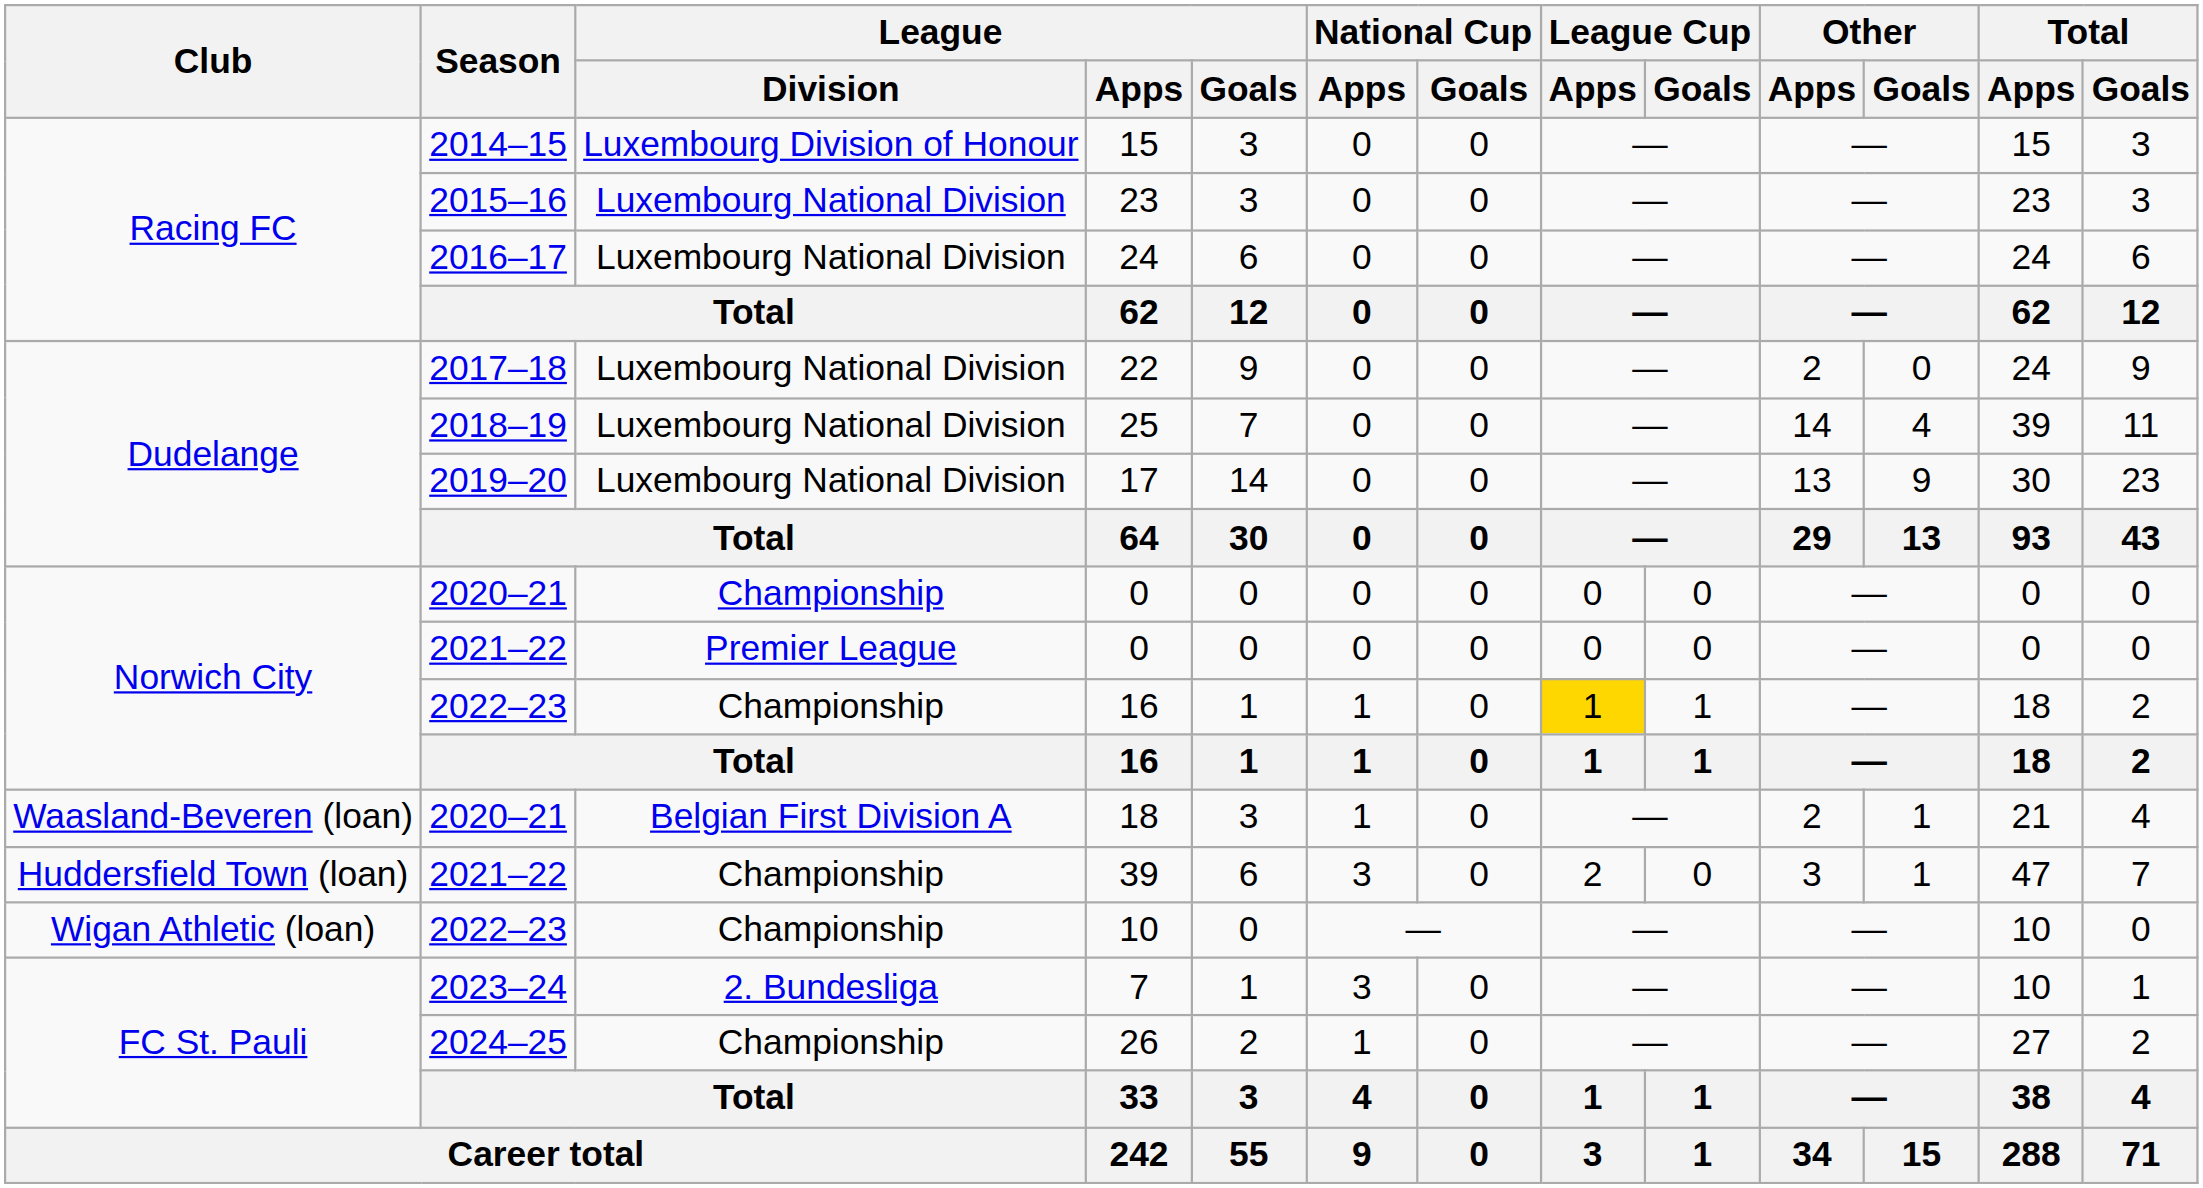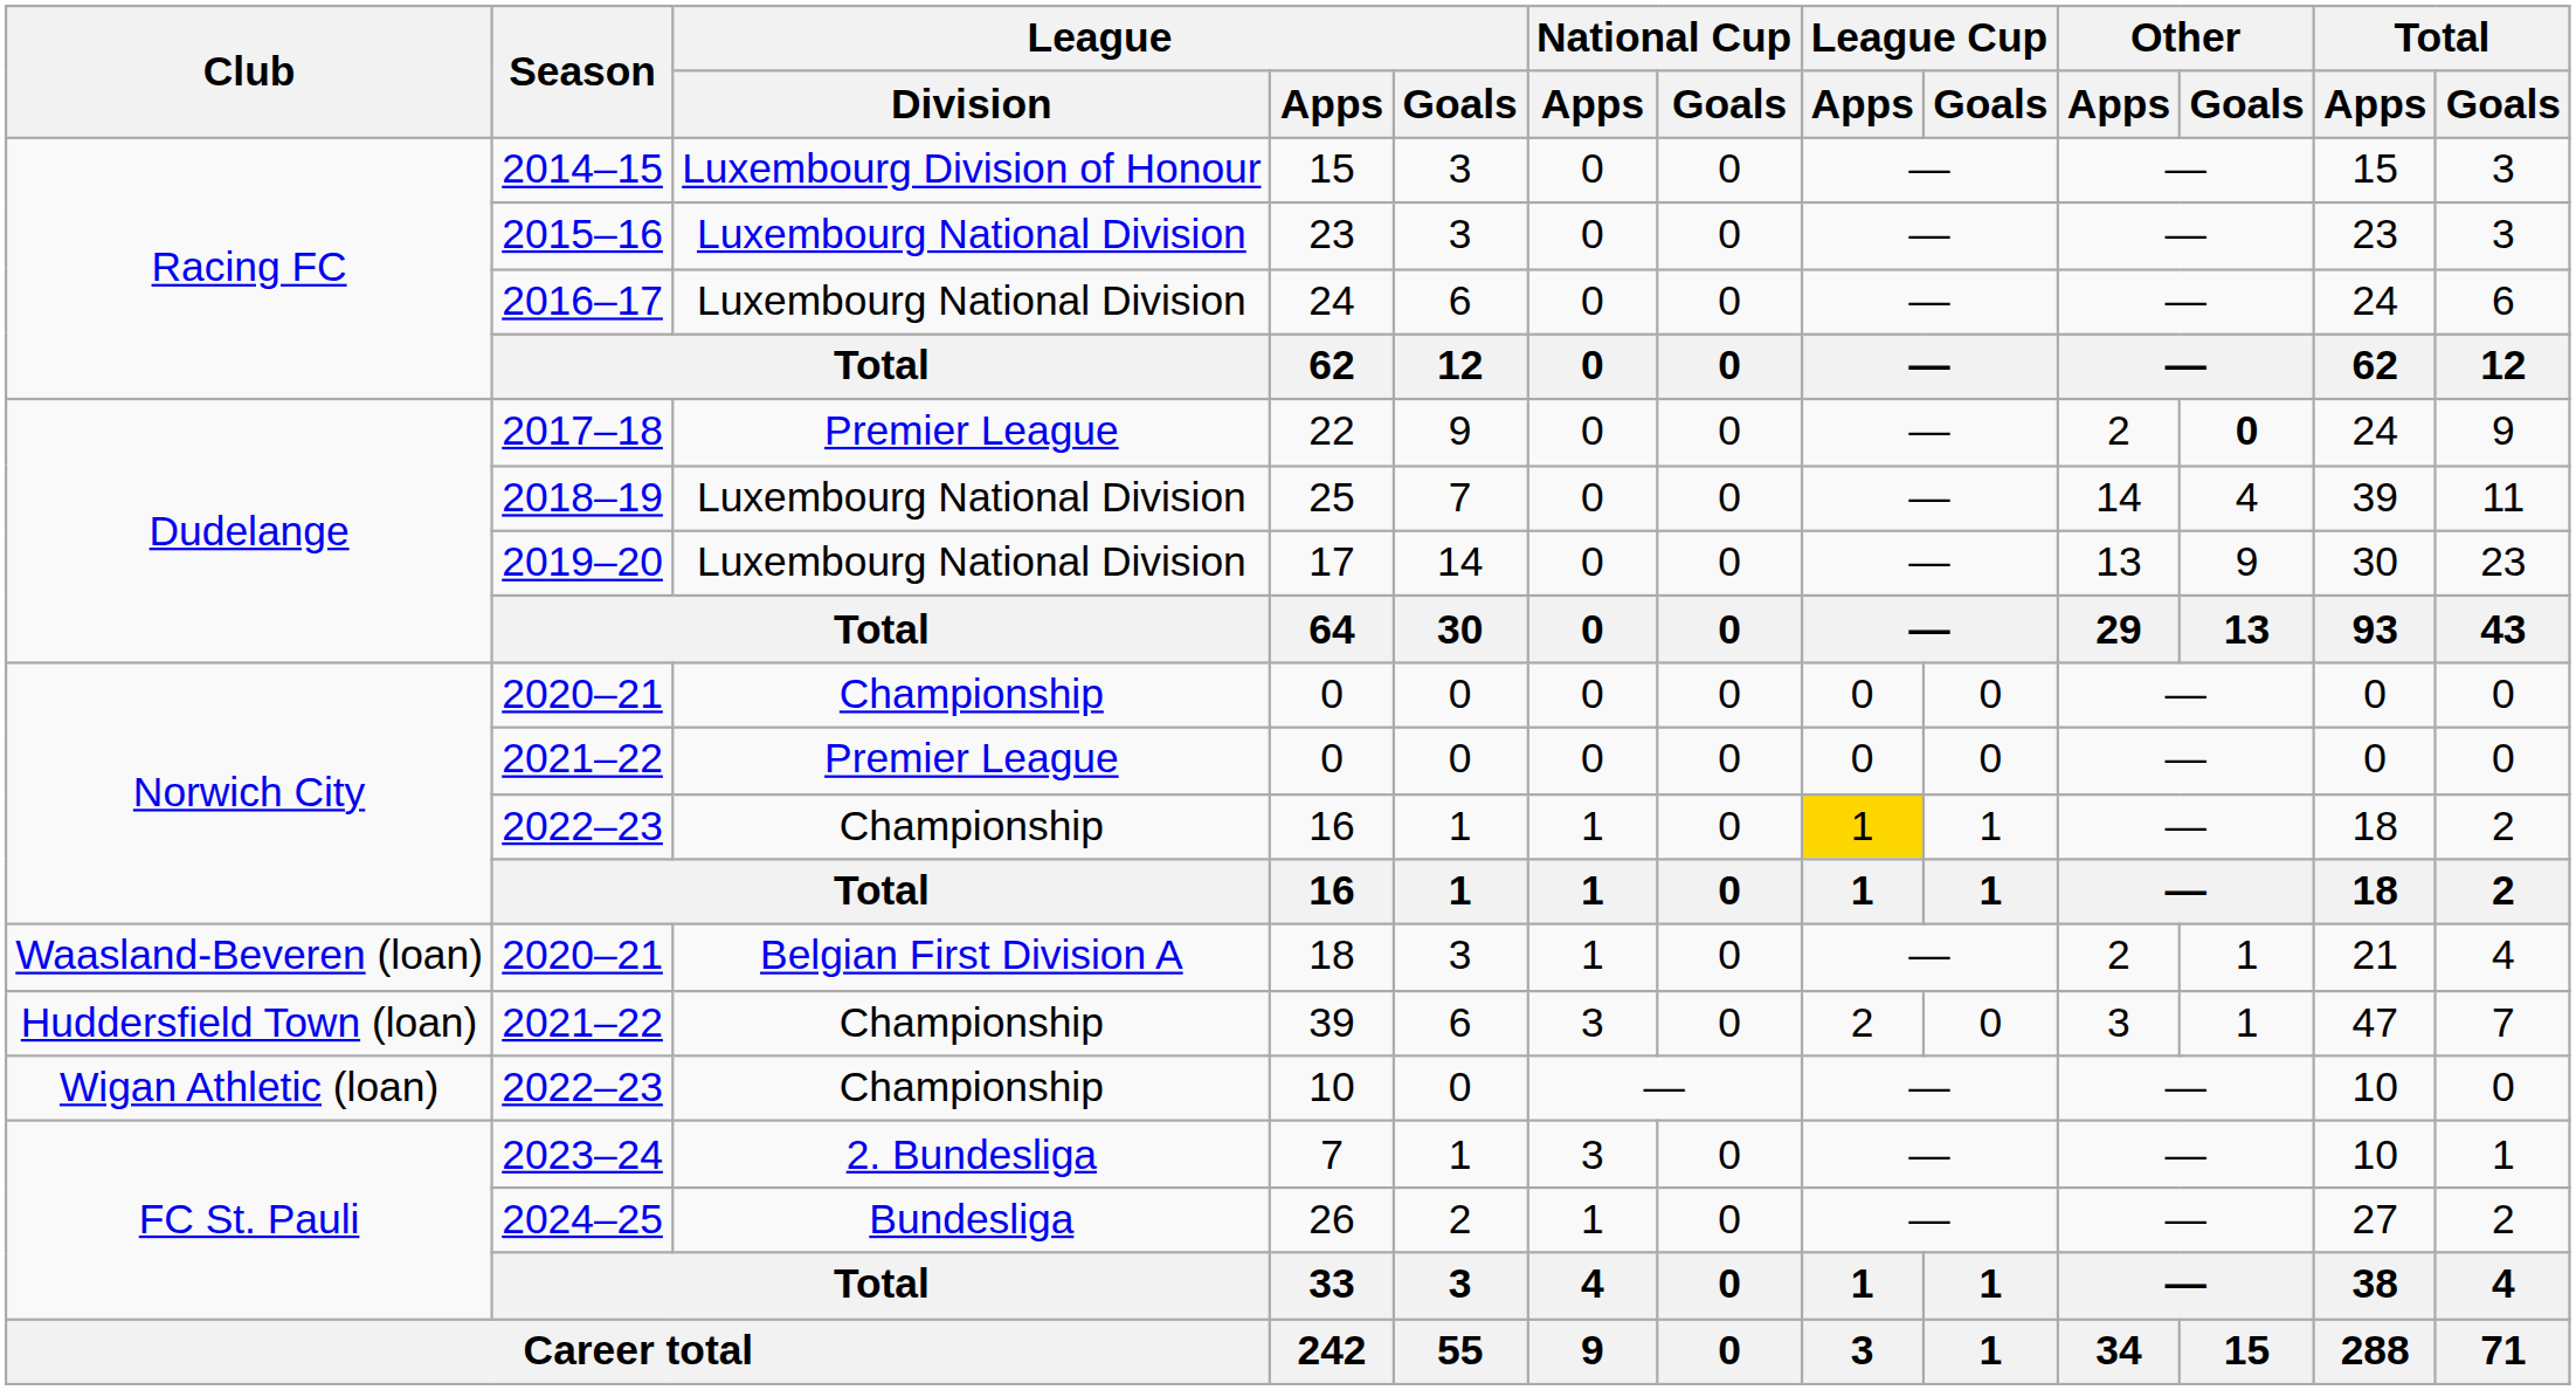22 | League / Division: Luxembourg National Division -> Premier League
22 | Other / Goals: normal -> bold
26 | League / Division: Championship -> Bundesliga
